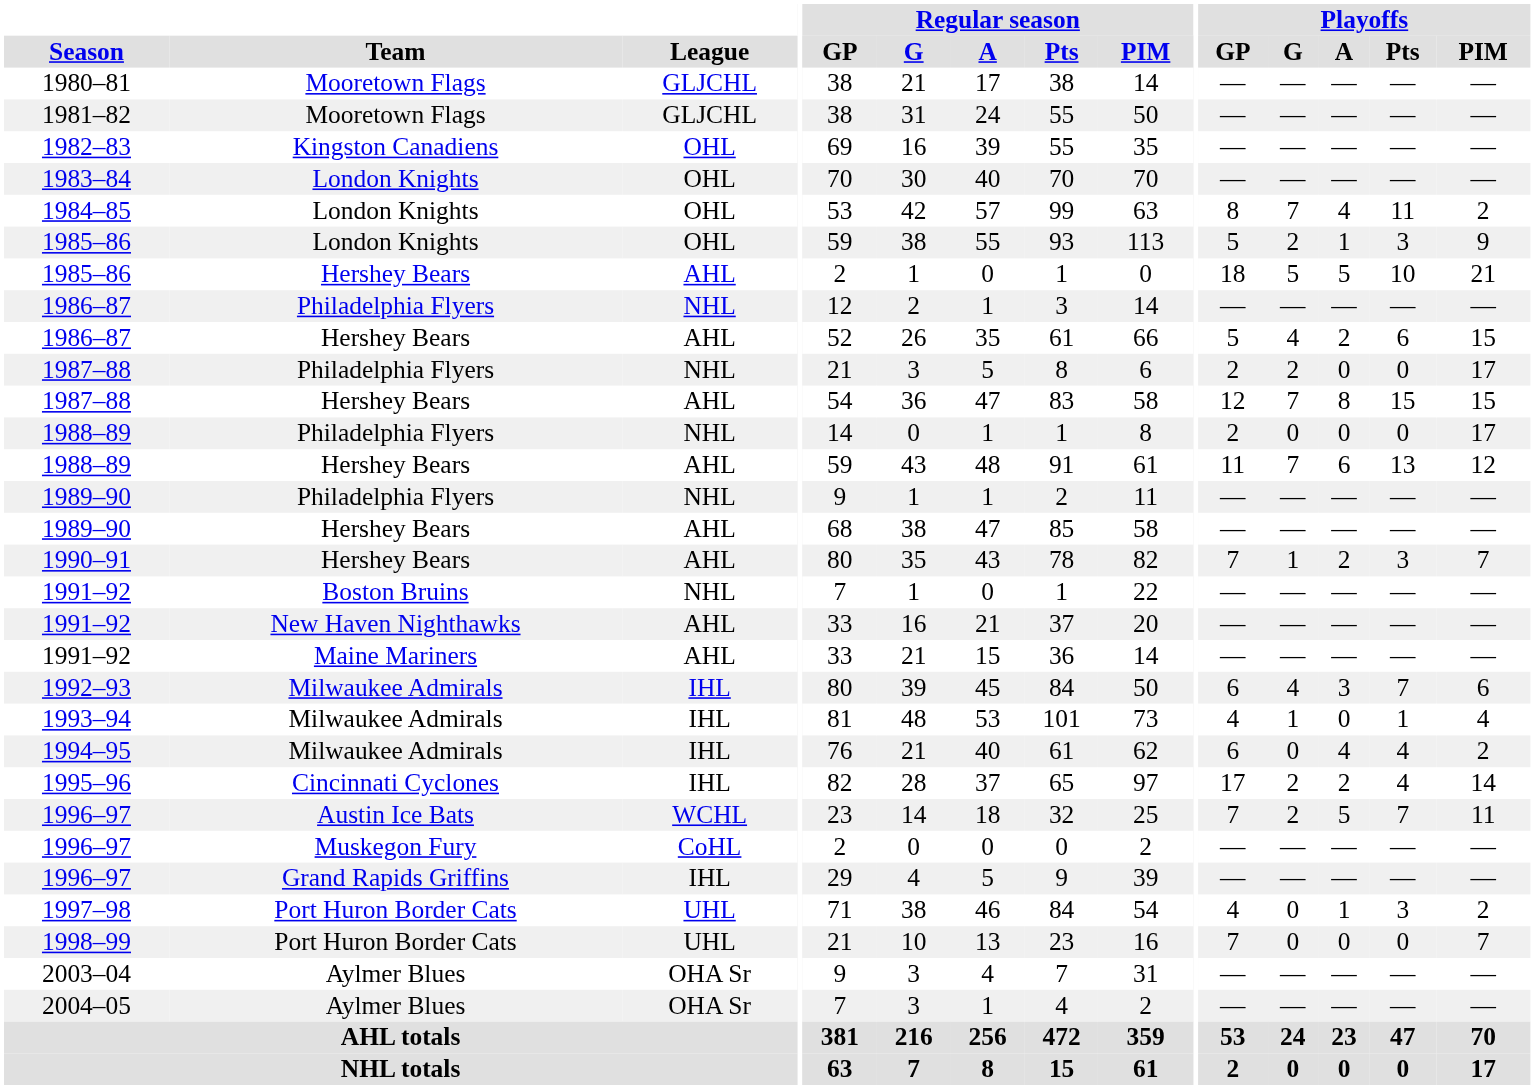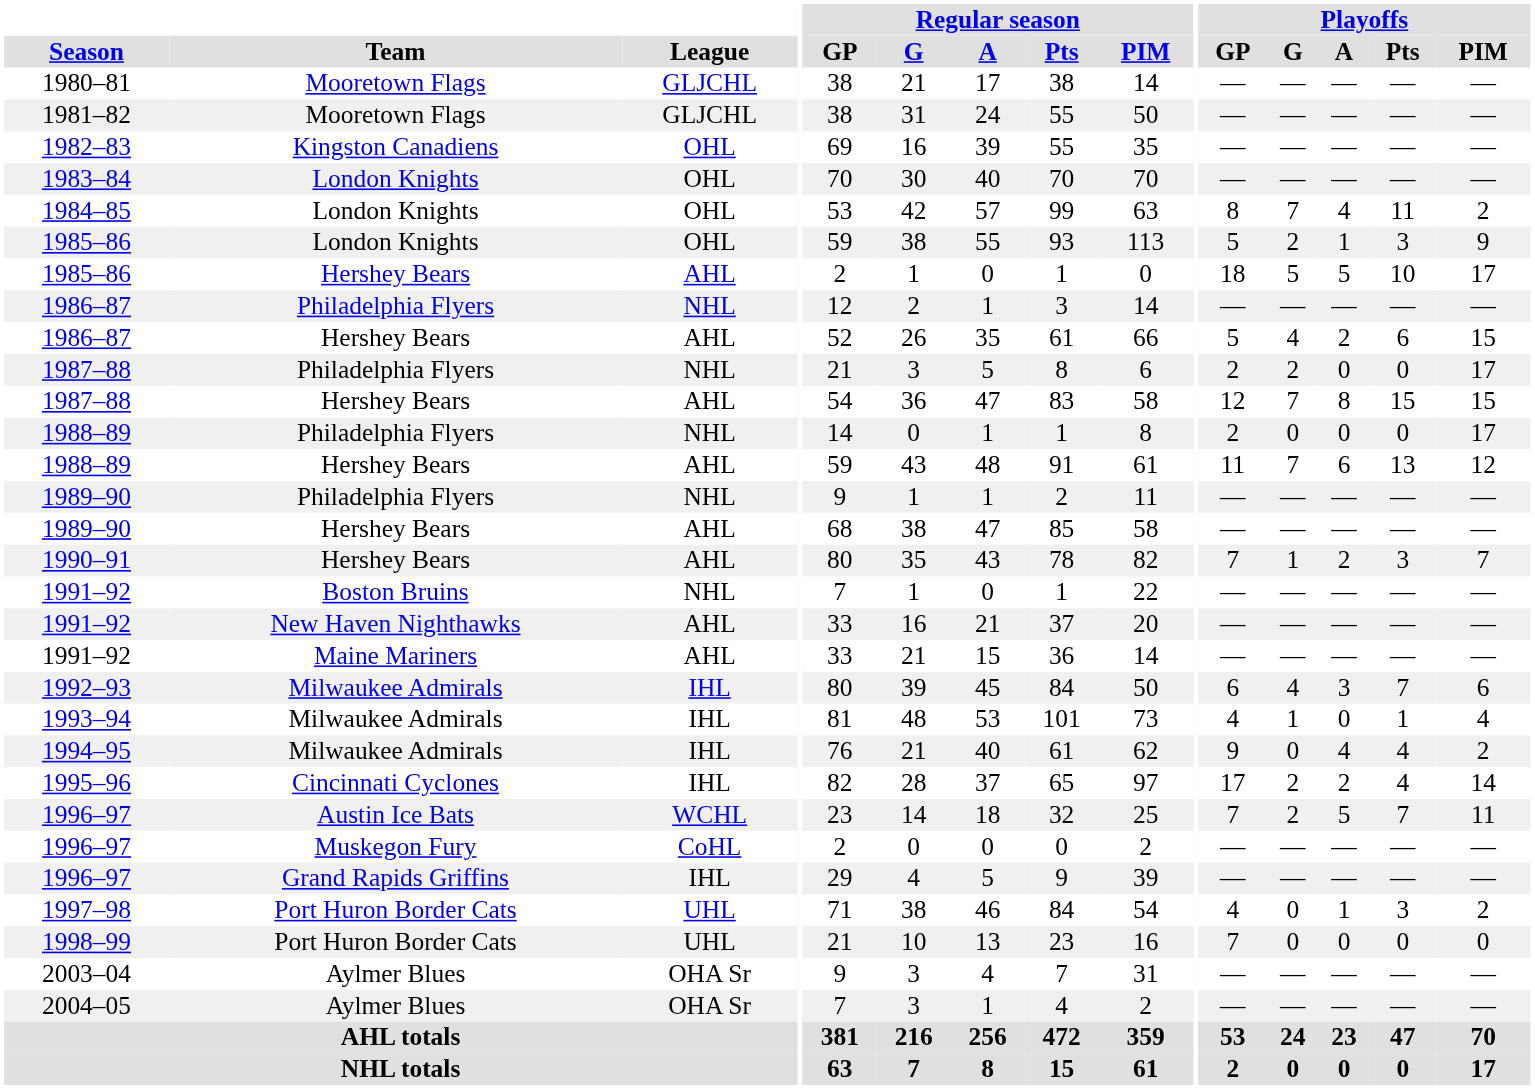1985–86 / Hershey Bears | Playoffs / PIM: 21 -> 17
1994–95 | Playoffs / GP: 6 -> 9
1998–99 | Playoffs / PIM: 7 -> 0
